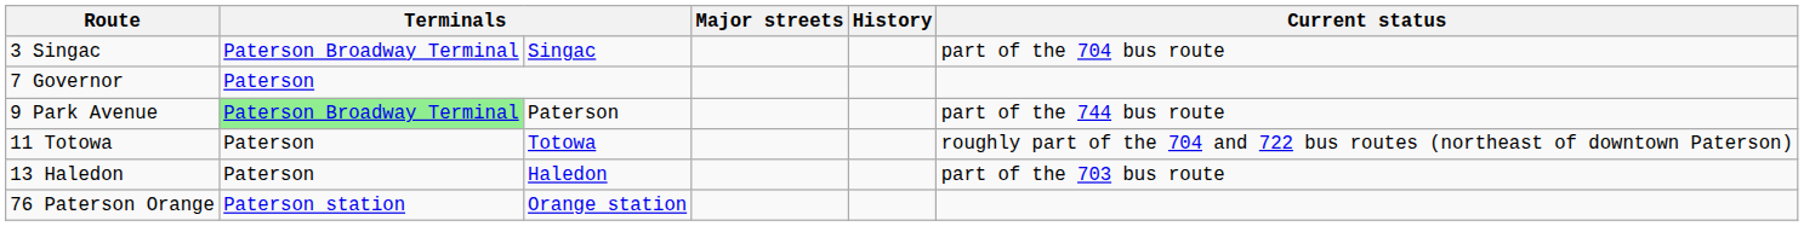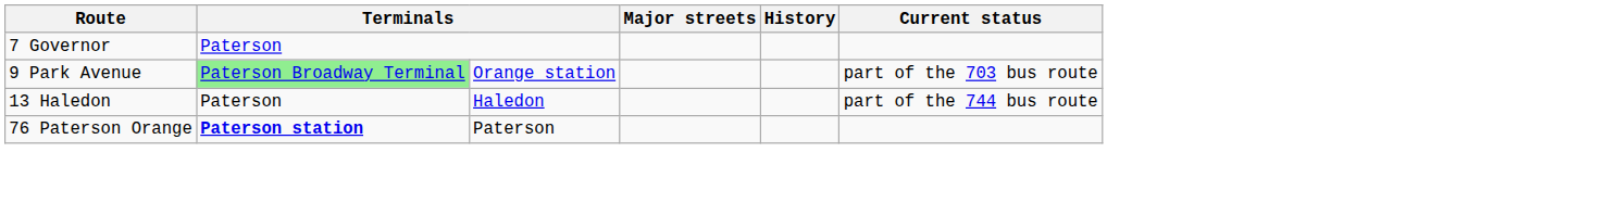- row: 3 Singac | Paterson Broadway Terminal | Singac | part of the 704 bus route
9 Park Avenue | column 3: Paterson -> Orange station
9 Park Avenue | Current status: part of the 744 bus route -> part of the 703 bus route
- row: 11 Totowa | Paterson | Totowa | roughly part of the 704 and 722 bus routes (northeast of downtown Paterson)
13 Haledon | Current status: part of the 703 bus route -> part of the 744 bus route
76 Paterson Orange | column 2: normal -> bold
76 Paterson Orange | column 3: Orange station -> Paterson
